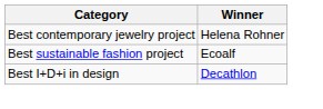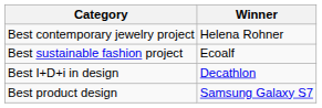+ row: Best product design | Samsung Galaxy S7
